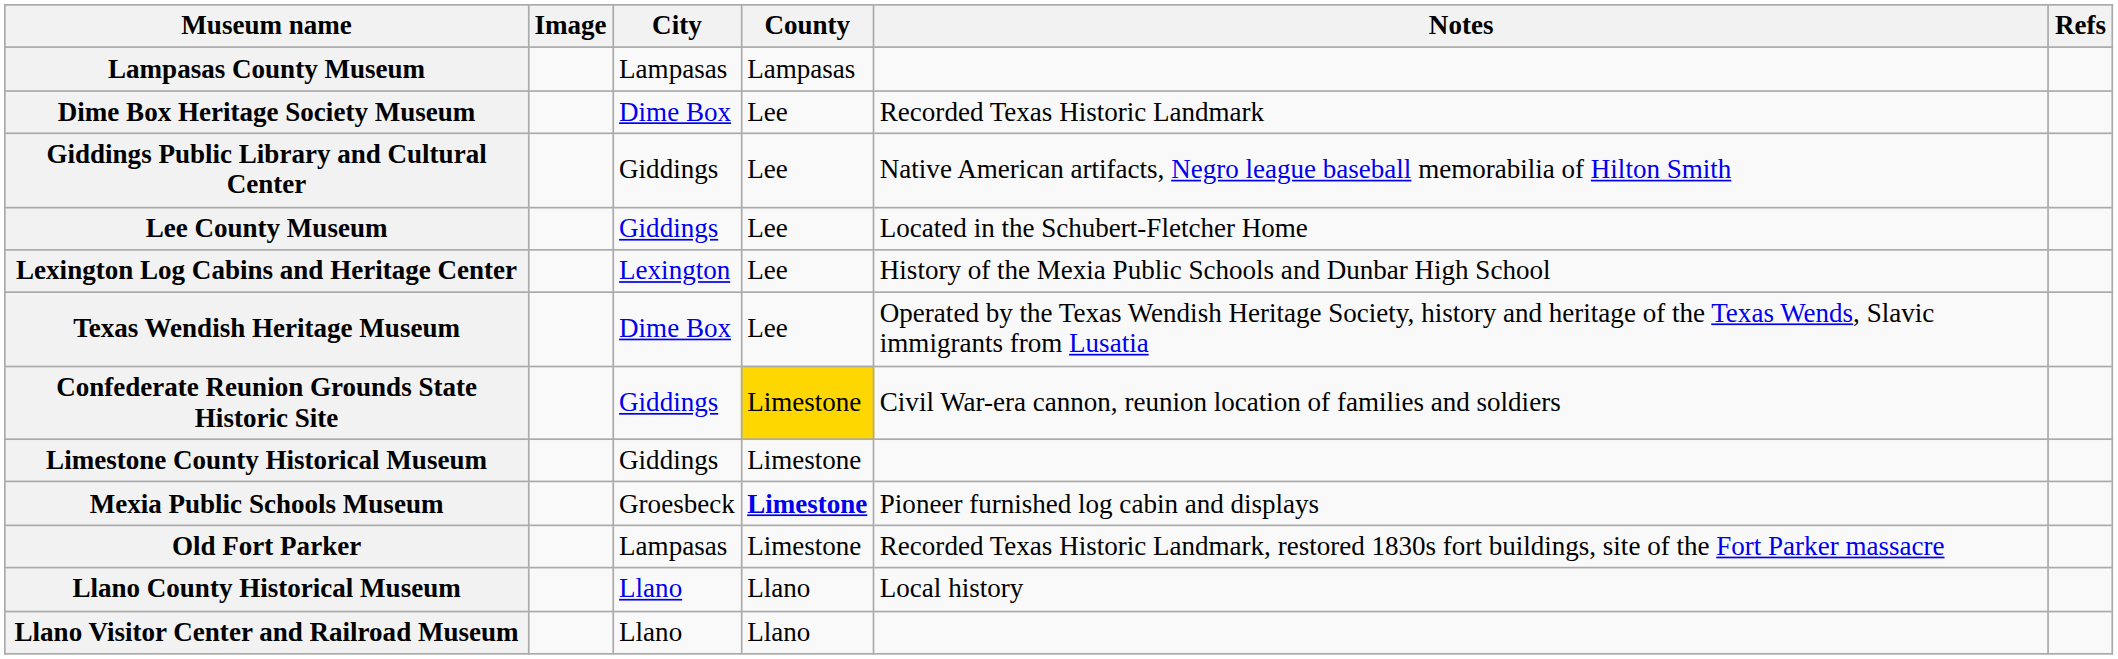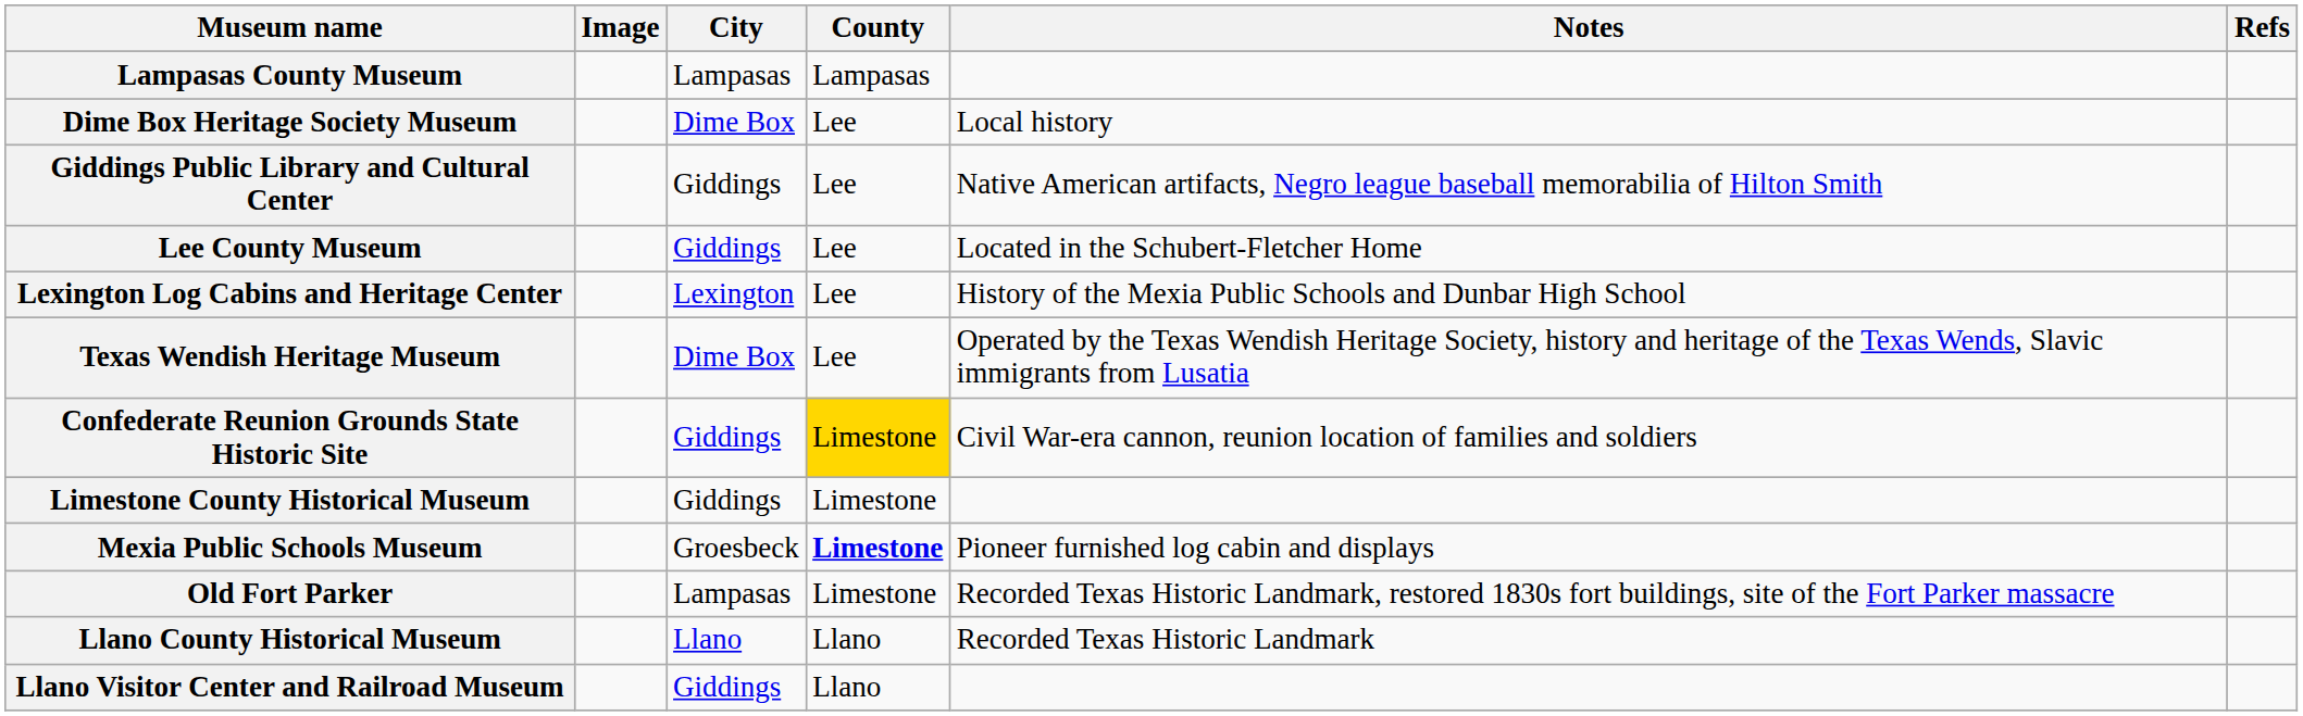Dime Box Heritage Society Museum | Notes: Recorded Texas Historic Landmark -> Local history
Llano County Historical Museum | Notes: Local history -> Recorded Texas Historic Landmark
Llano Visitor Center and Railroad Museum | City: Llano -> Giddings
